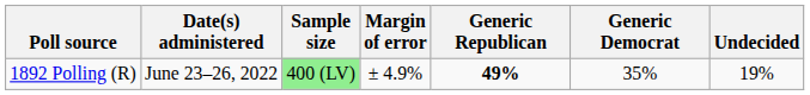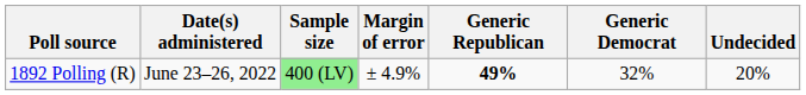1892 Polling (R) | Generic Democrat: 35% -> 32%
1892 Polling (R) | Undecided: 19% -> 20%
